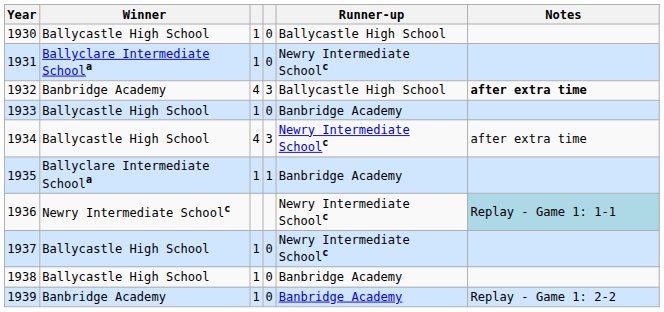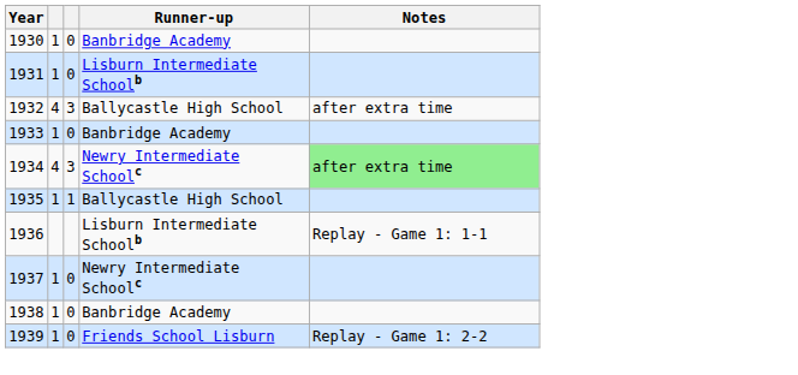- column: Winner | Ballycastle High School | Ballyclare Intermediate Schoola | Banbridge Academy | Ballycastle High School | Ballycastle High School | Ballyclare Intermediate Schoola | Newry Intermediate Schoolc | Ballycastle High School | Ballycastle High School | Banbridge Academy
1930 | Runner-up: Ballycastle High School -> Banbridge Academy
1931 | Runner-up: Newry Intermediate Schoolc -> Lisburn Intermediate Schoolb
1932 | Notes: bold -> normal
1934 | Notes: no background -> lightgreen background
1935 | Runner-up: Banbridge Academy -> Ballycastle High School
1936 | Runner-up: Newry Intermediate Schoolc -> Lisburn Intermediate Schoolb
1936 | Notes: lightblue background -> no background
1939 | Runner-up: Banbridge Academy -> Friends School Lisburn
